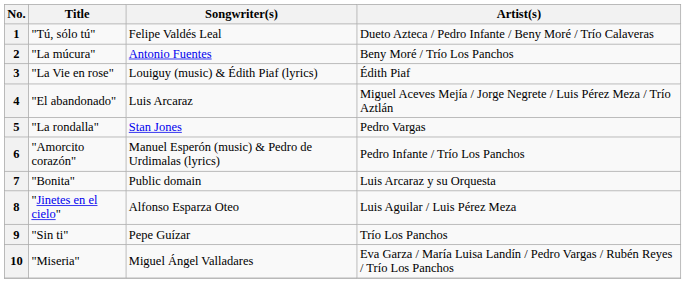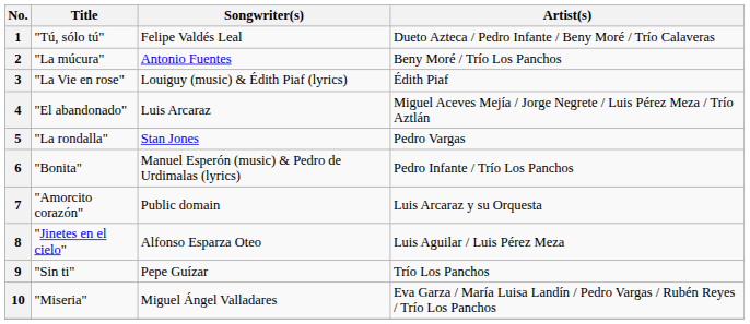6 | Title: "Amorcito corazón" -> "Bonita"
7 | Title: "Bonita" -> "Amorcito corazón"
